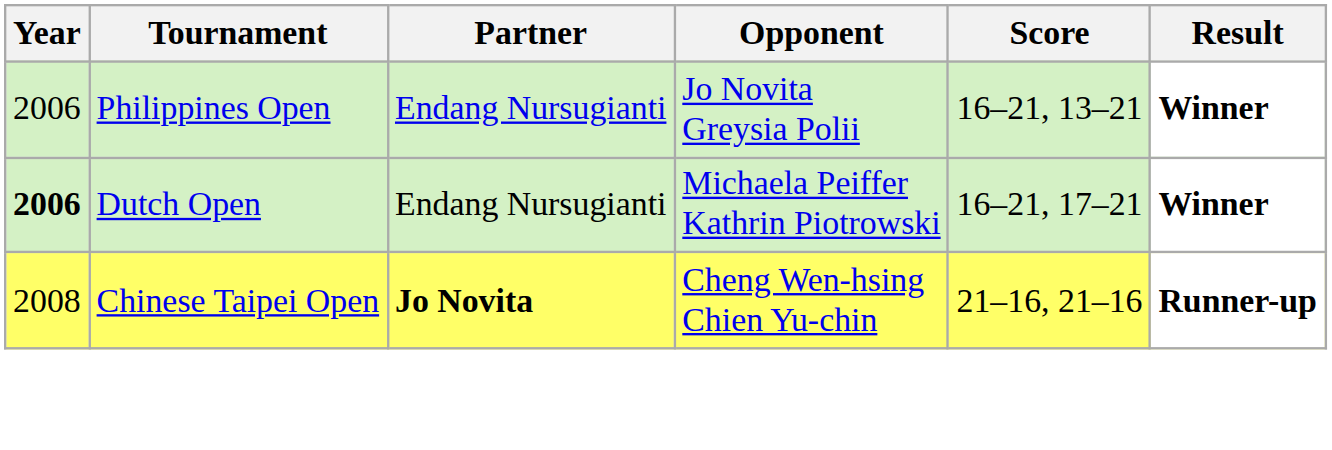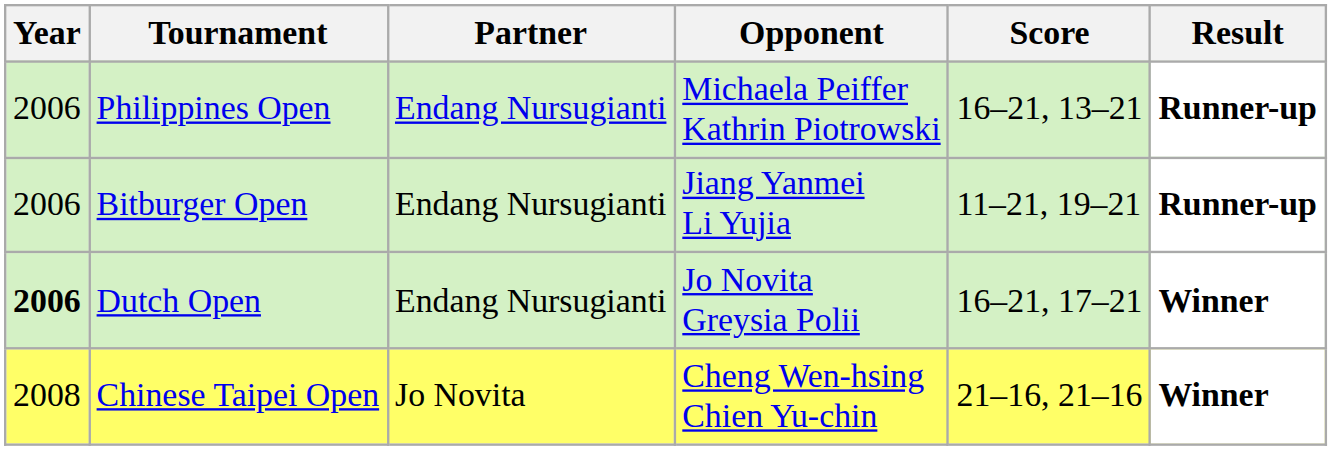Philippines Open | Opponent: Jo Novita Greysia Polii -> Michaela Peiffer Kathrin Piotrowski
Philippines Open | Result: Winner -> Runner-up
+ row: 2006 | Bitburger Open | Endang Nursugianti | Jiang Yanmei Li Yujia | 11–21, 19–21 | Runner-up
Dutch Open | Opponent: Michaela Peiffer Kathrin Piotrowski -> Jo Novita Greysia Polii
Chinese Taipei Open | Partner: bold -> normal
Chinese Taipei Open | Result: Runner-up -> Winner
